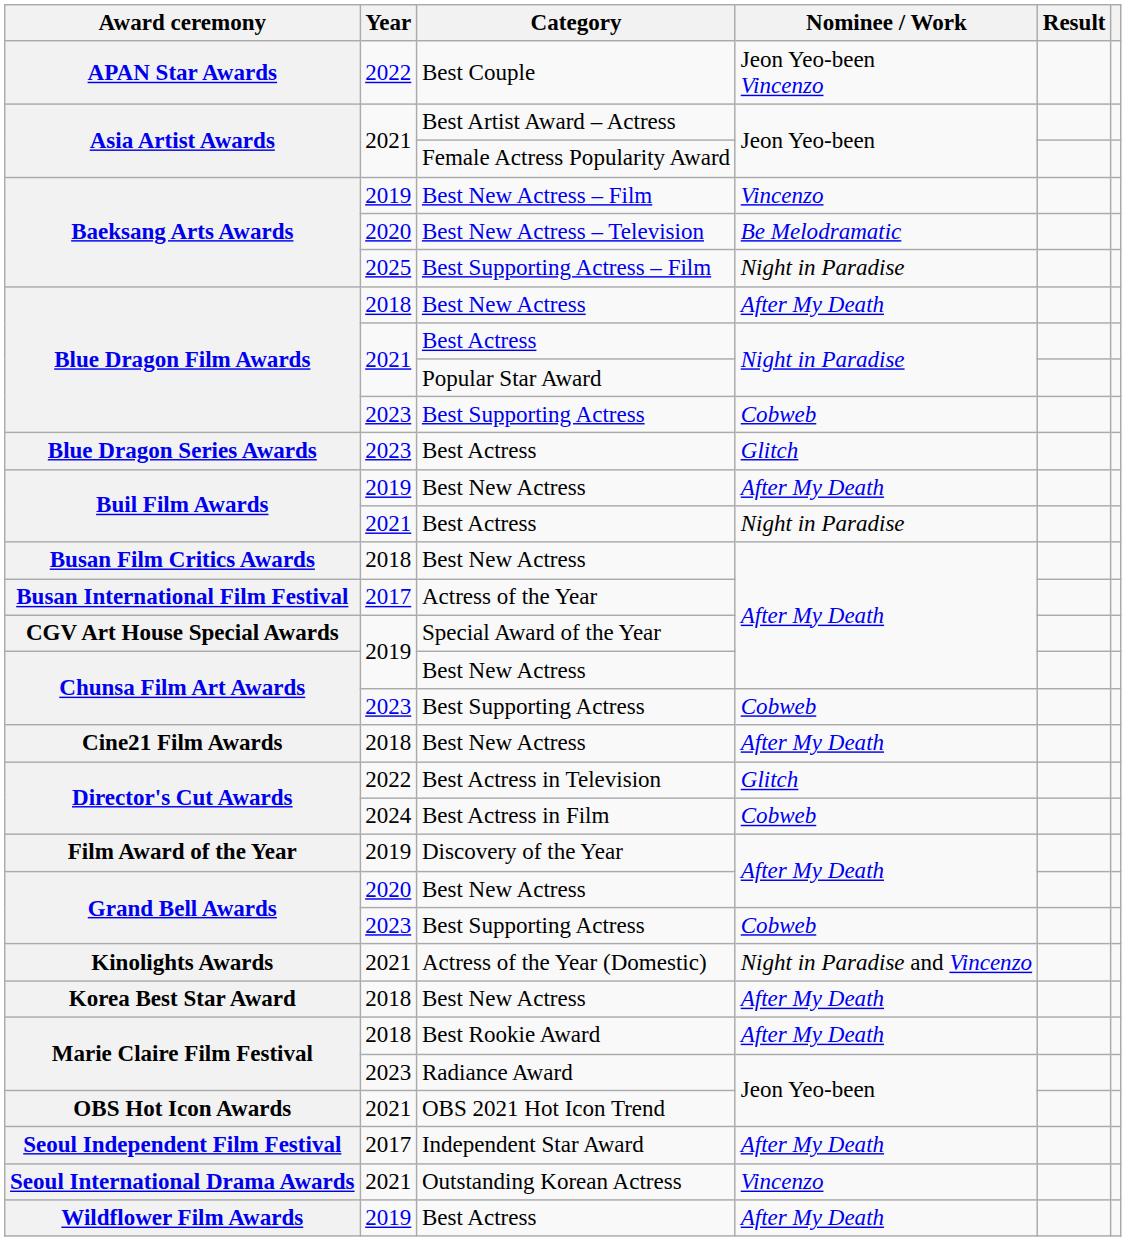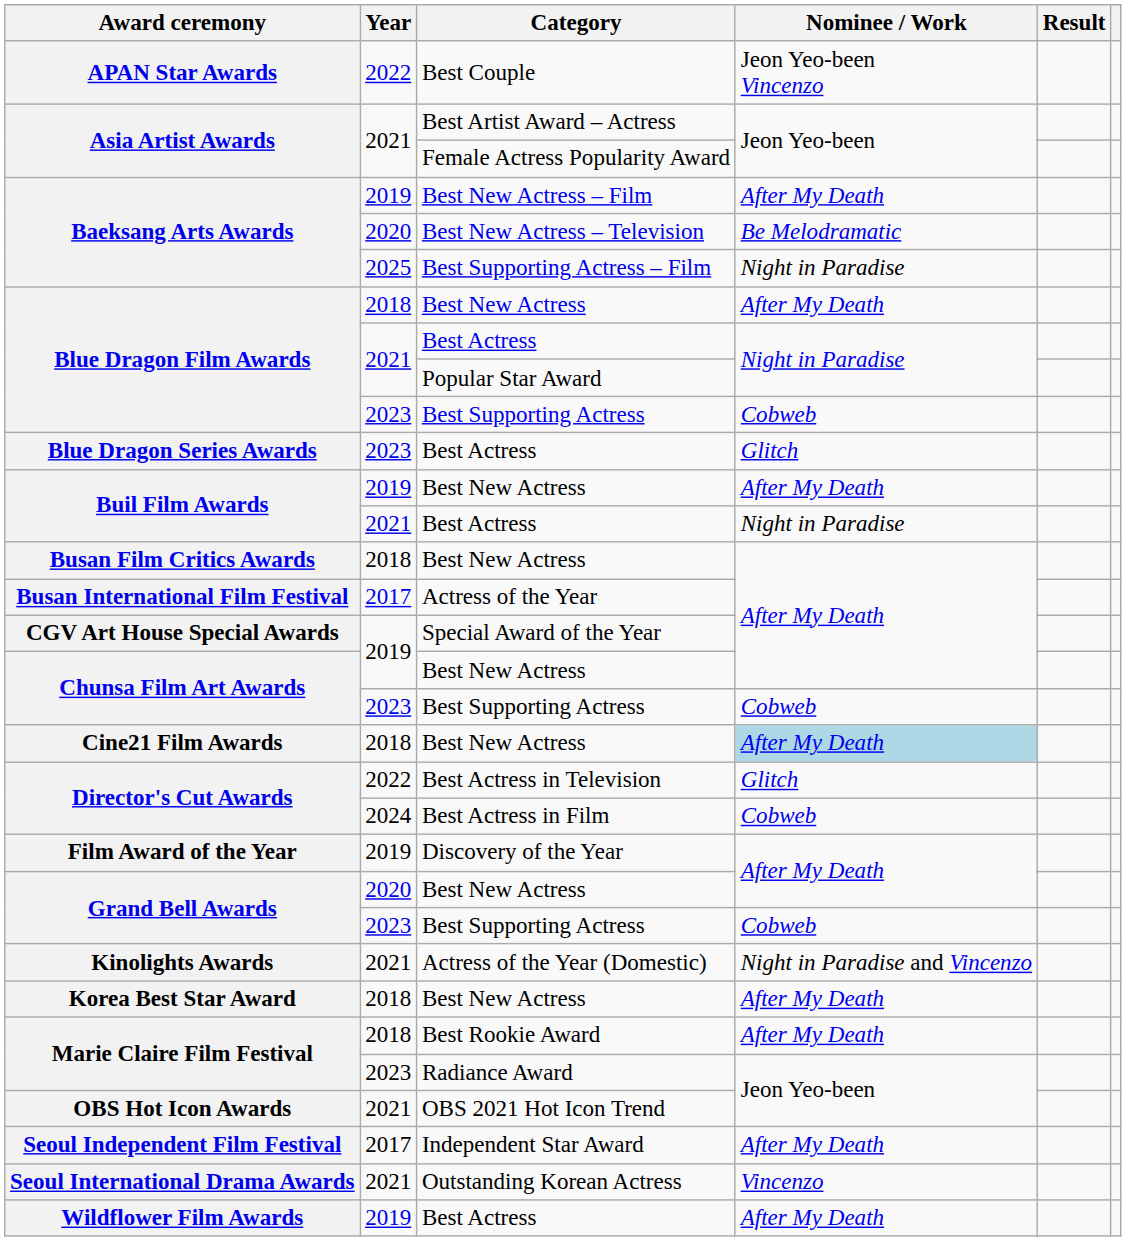Baeksang Arts Awards / Best New Actress – Film | Nominee / Work: Vincenzo -> After My Death
Cine21 Film Awards | Nominee / Work: no background -> lightblue background
